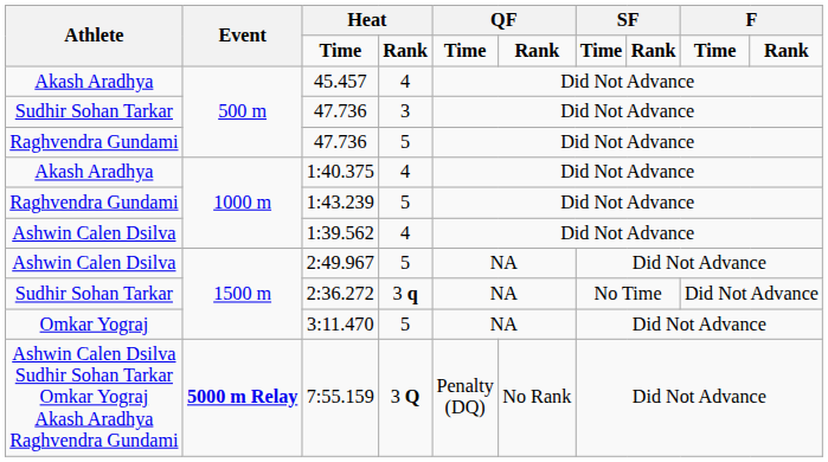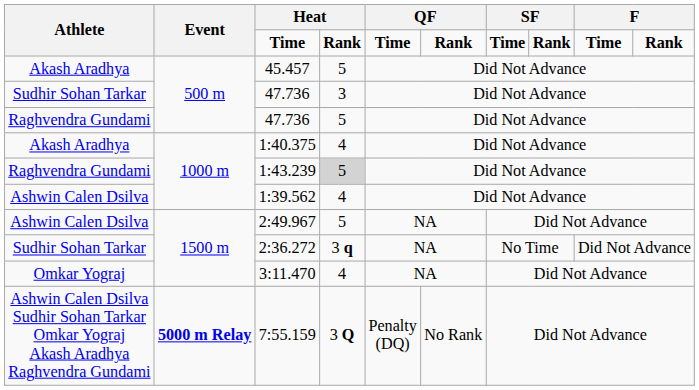45.457 | column 4: 4 -> 5
1:43.239 | column 4: no background -> lightgrey background
3:11.470 | column 4: 5 -> 4
